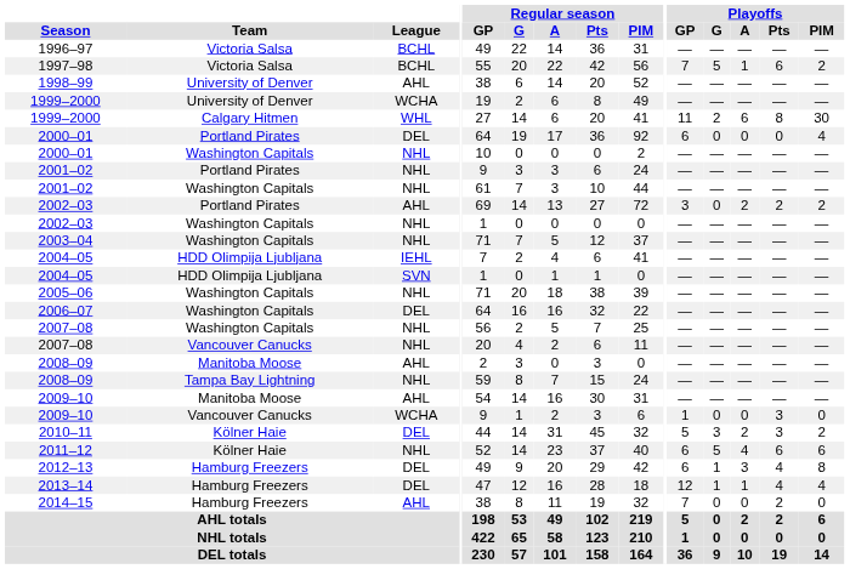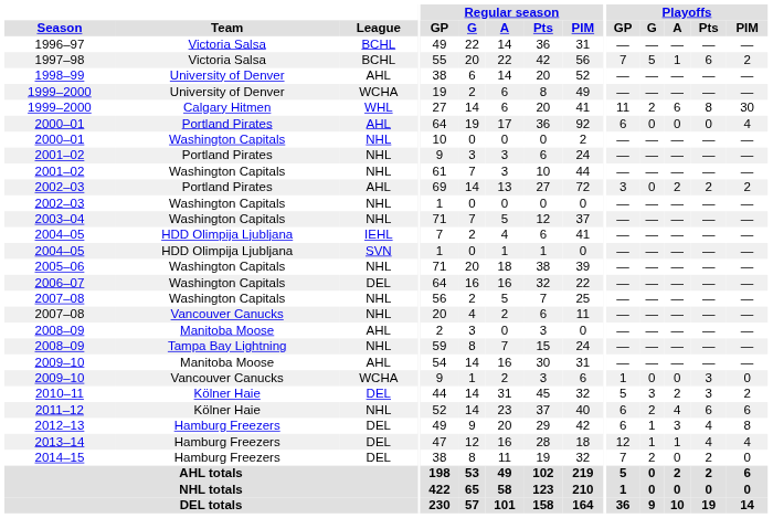2000–01 / Portland Pirates | League: DEL -> AHL
2011–12 | Playoffs / G: 5 -> 2
2014–15 | League: AHL -> DEL
2014–15 | Playoffs / G: 0 -> 2
